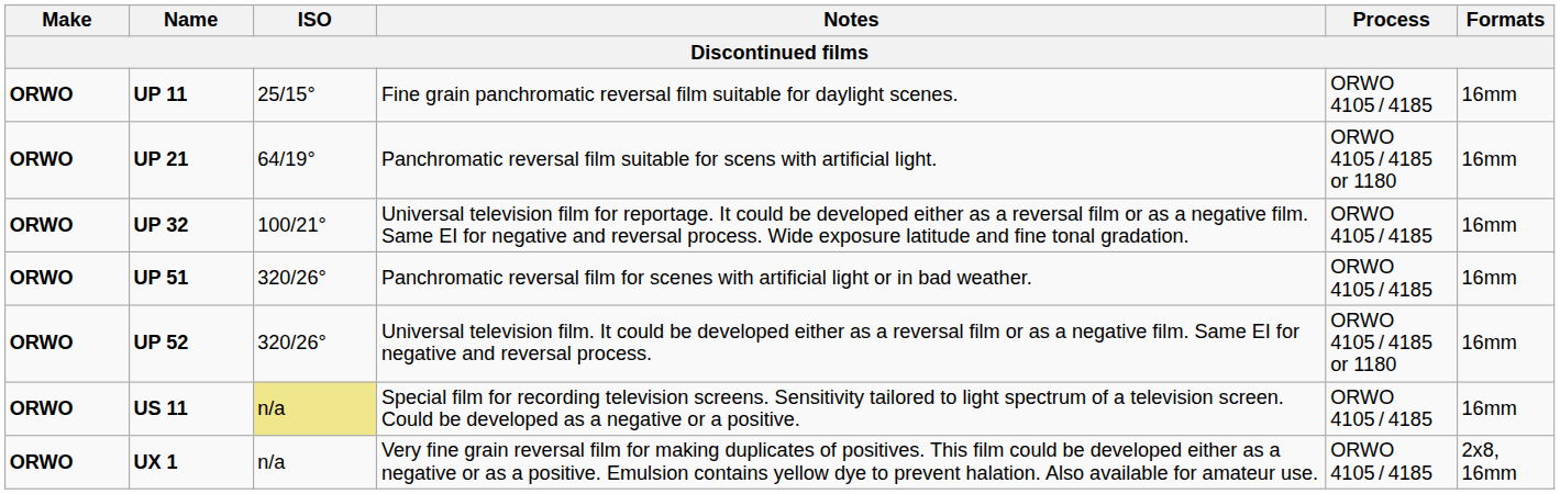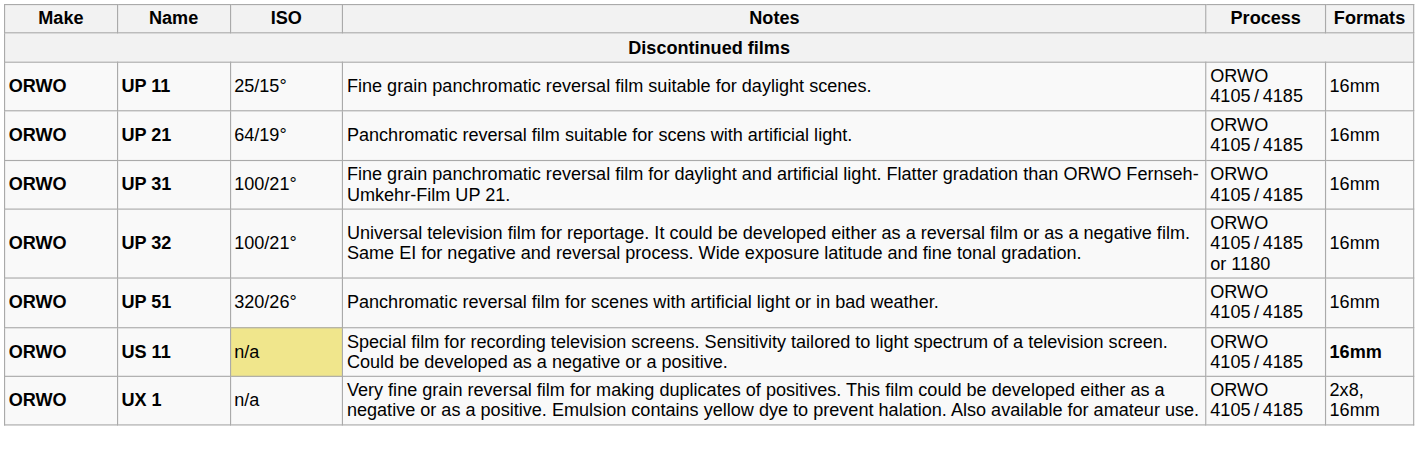UP 21 | Process: ORWO 4105 / 4185 or 1180 -> ORWO 4105 / 4185
+ row: ORWO | UP 31 | 100/21° | Fine grain panchromatic reversal film for daylight and artificial light. Flatter gradation than ORWO Fernseh-Umkehr-Film UP 21. | ORWO 4105 / 4185 | 16mm
UP 32 | Process: ORWO 4105 / 4185 -> ORWO 4105 / 4185 or 1180
- row: ORWO | UP 52 | 320/26° | Universal television film. It could be developed either as a reversal film or as a negative film. Same EI for negative and reversal process. | ORWO 4105 / 4185 or 1180 | 16mm
US 11 | Formats: normal -> bold
